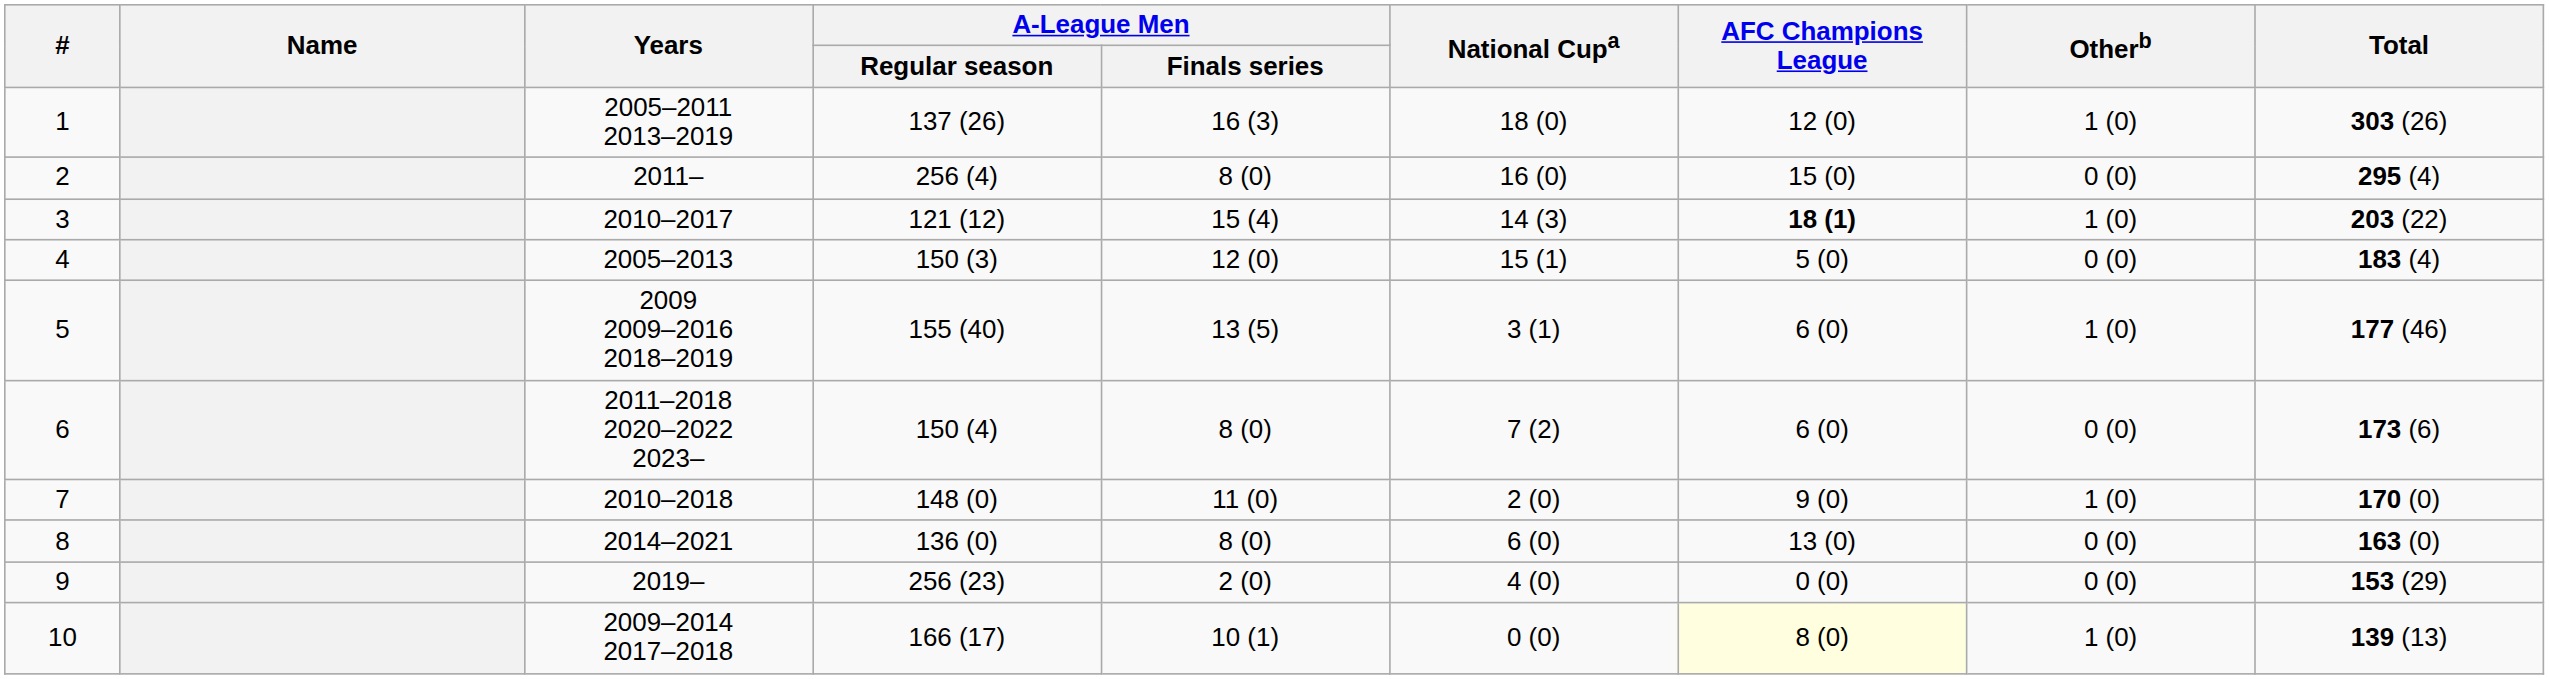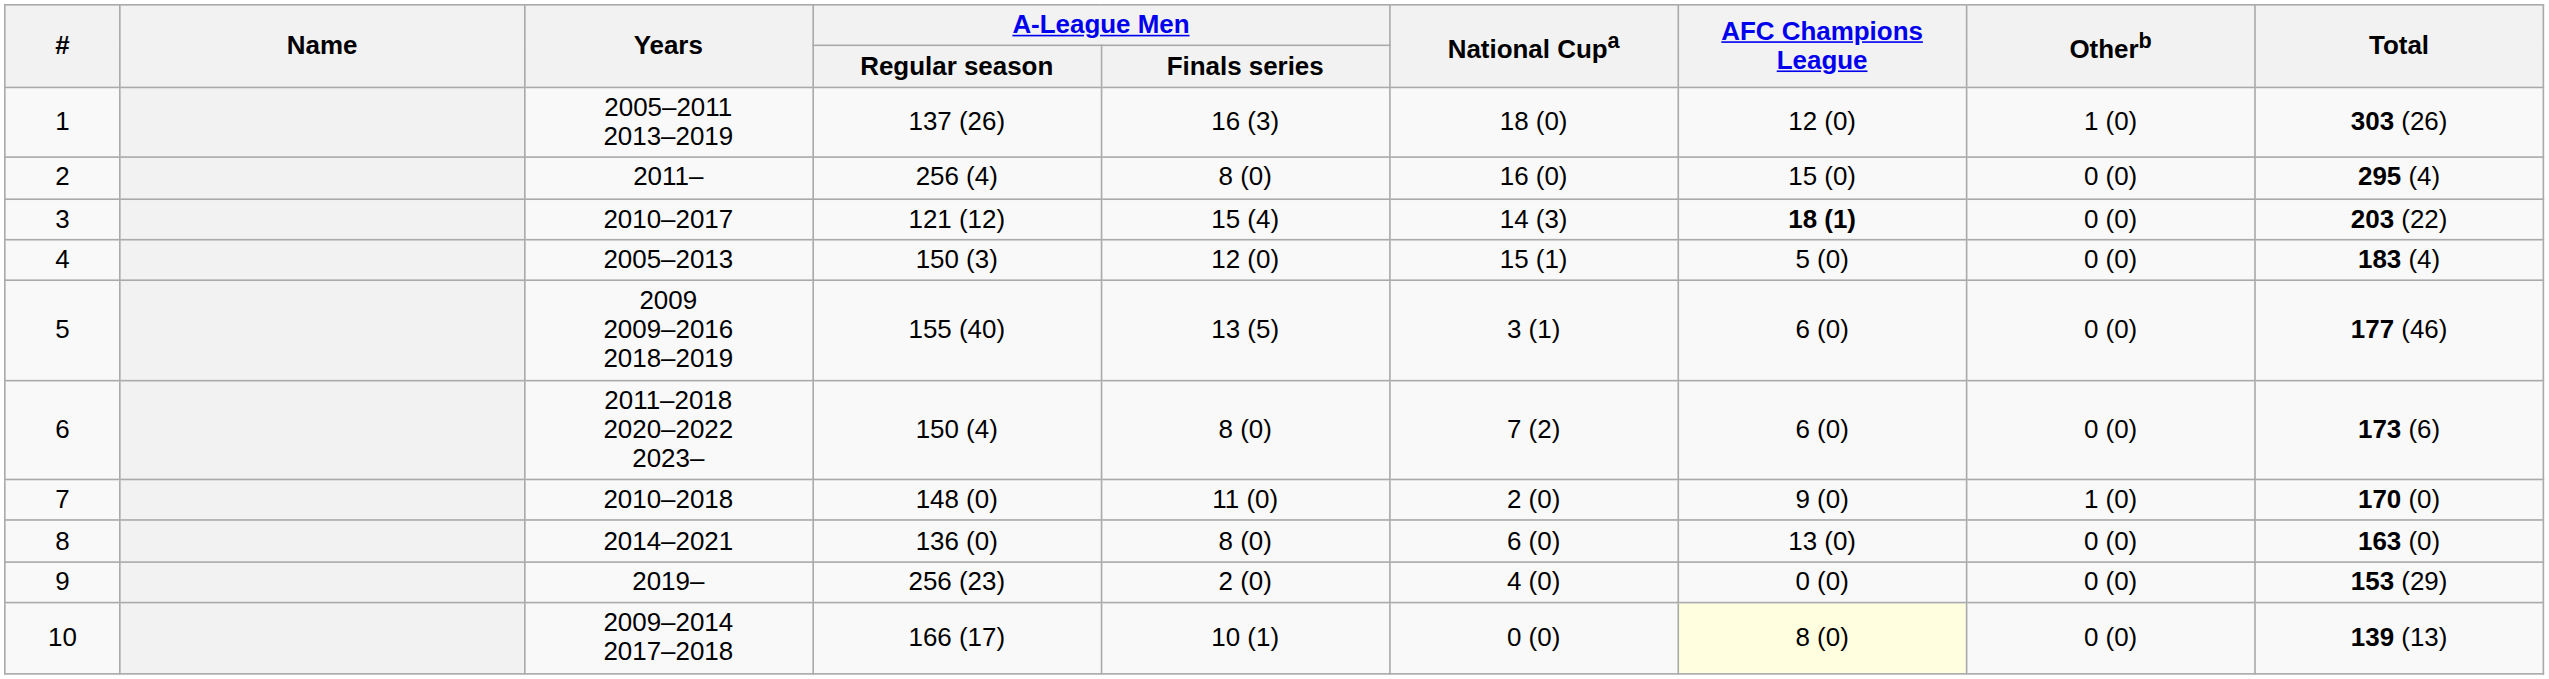3 | Otherb: 1 (0) -> 0 (0)
5 | Otherb: 1 (0) -> 0 (0)
10 | Otherb: 1 (0) -> 0 (0)
